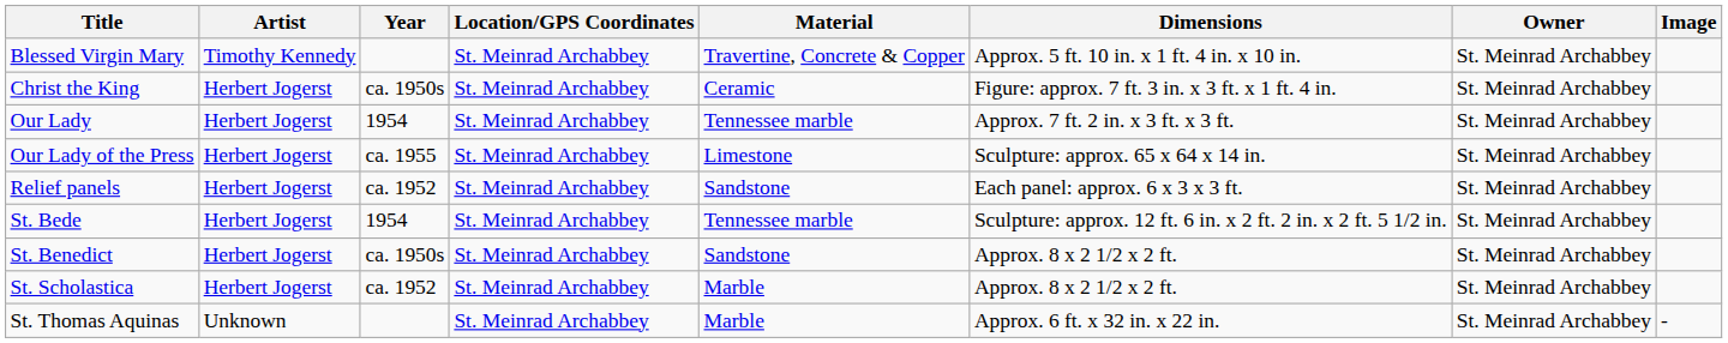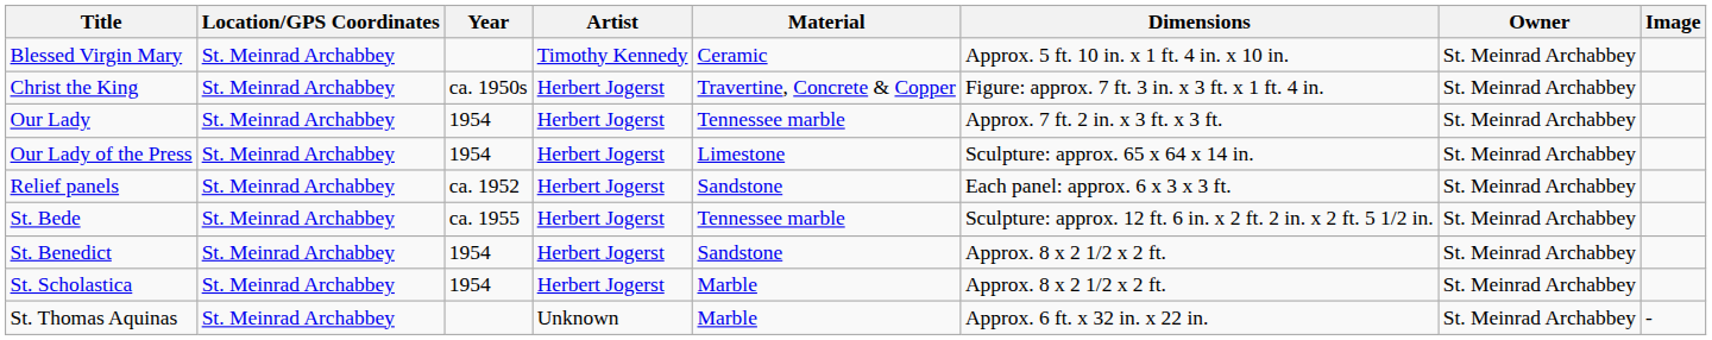columns swapped: Artist <-> Location/GPS Coordinates
Blessed Virgin Mary | Material: Travertine, Concrete & Copper -> Ceramic
Christ the King | Material: Ceramic -> Travertine, Concrete & Copper
Our Lady of the Press | Year: ca. 1955 -> 1954
St. Bede | Year: 1954 -> ca. 1955
St. Benedict | Year: ca. 1950s -> 1954
St. Scholastica | Year: ca. 1952 -> 1954
